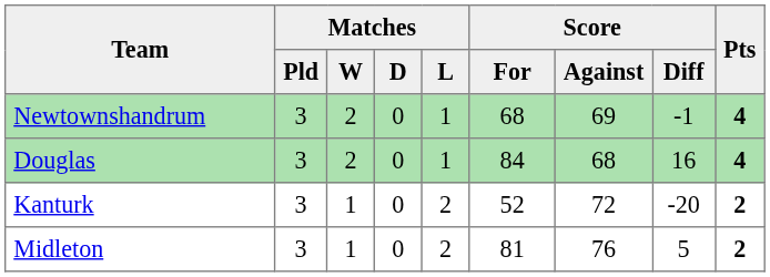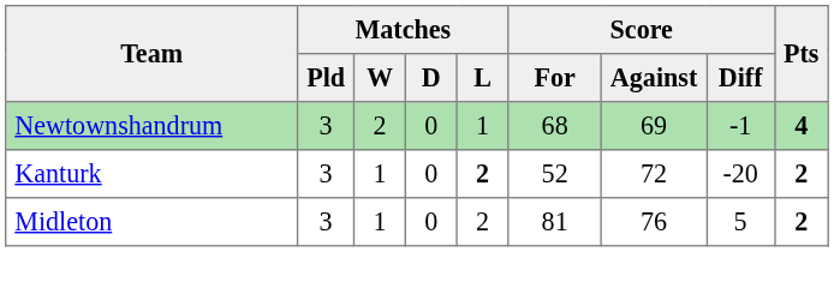- row: Douglas | 3 | 2 | 0 | 1 | 84 | 68 | 16 | 4
Kanturk | Matches / L: normal -> bold
